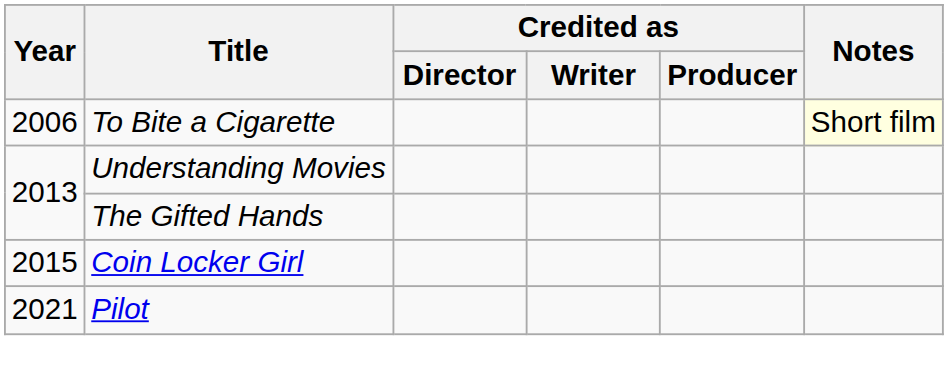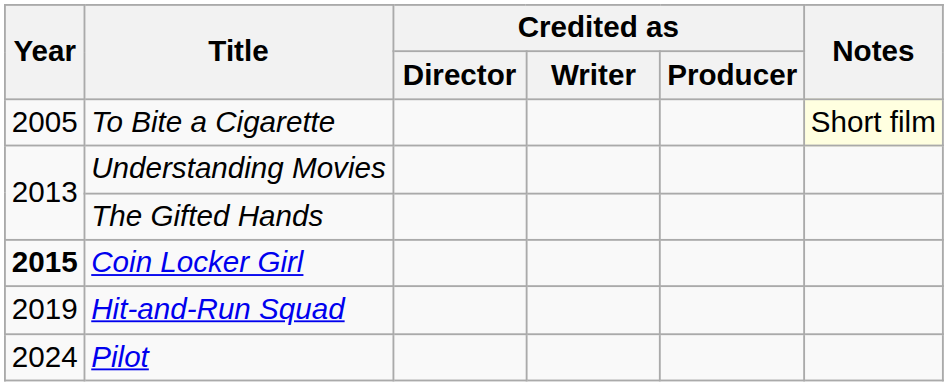To Bite a Cigarette | Year: 2006 -> 2005
Coin Locker Girl | Year: normal -> bold
+ row: 2019 | Hit-and-Run Squad
Pilot | Year: 2021 -> 2024
